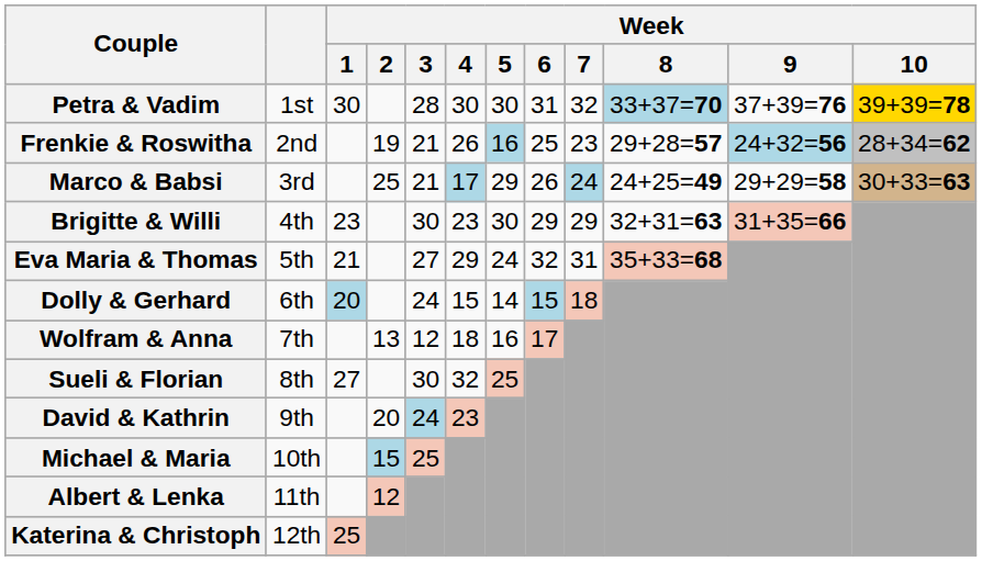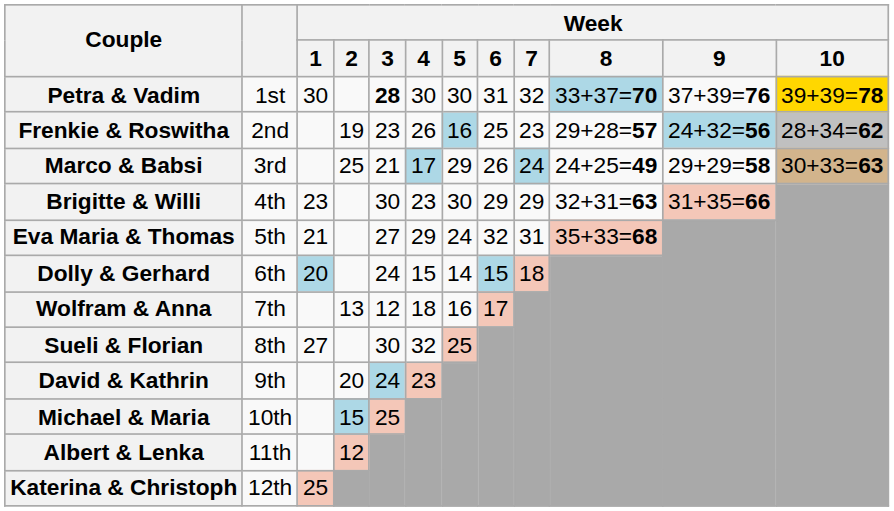Petra & Vadim | Week / 3: normal -> bold
Frenkie & Roswitha | Week / 3: 21 -> 23
